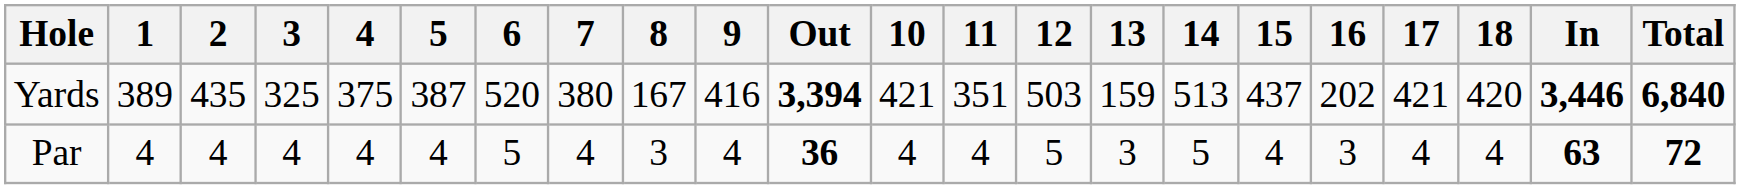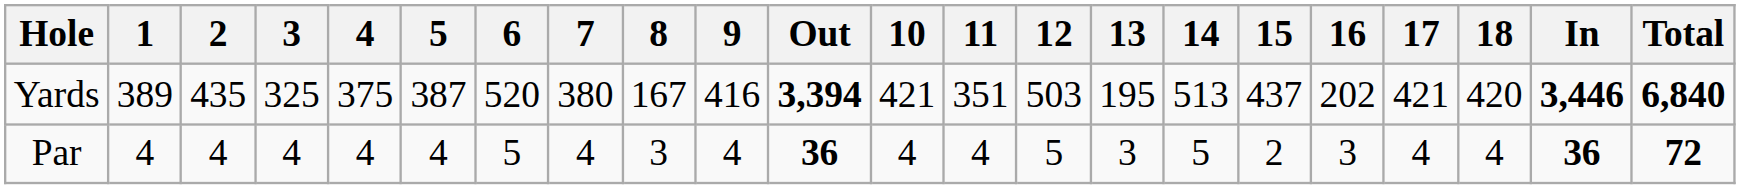Yards | 13: 159 -> 195
Par | 15: 4 -> 2
Par | In: 63 -> 36
